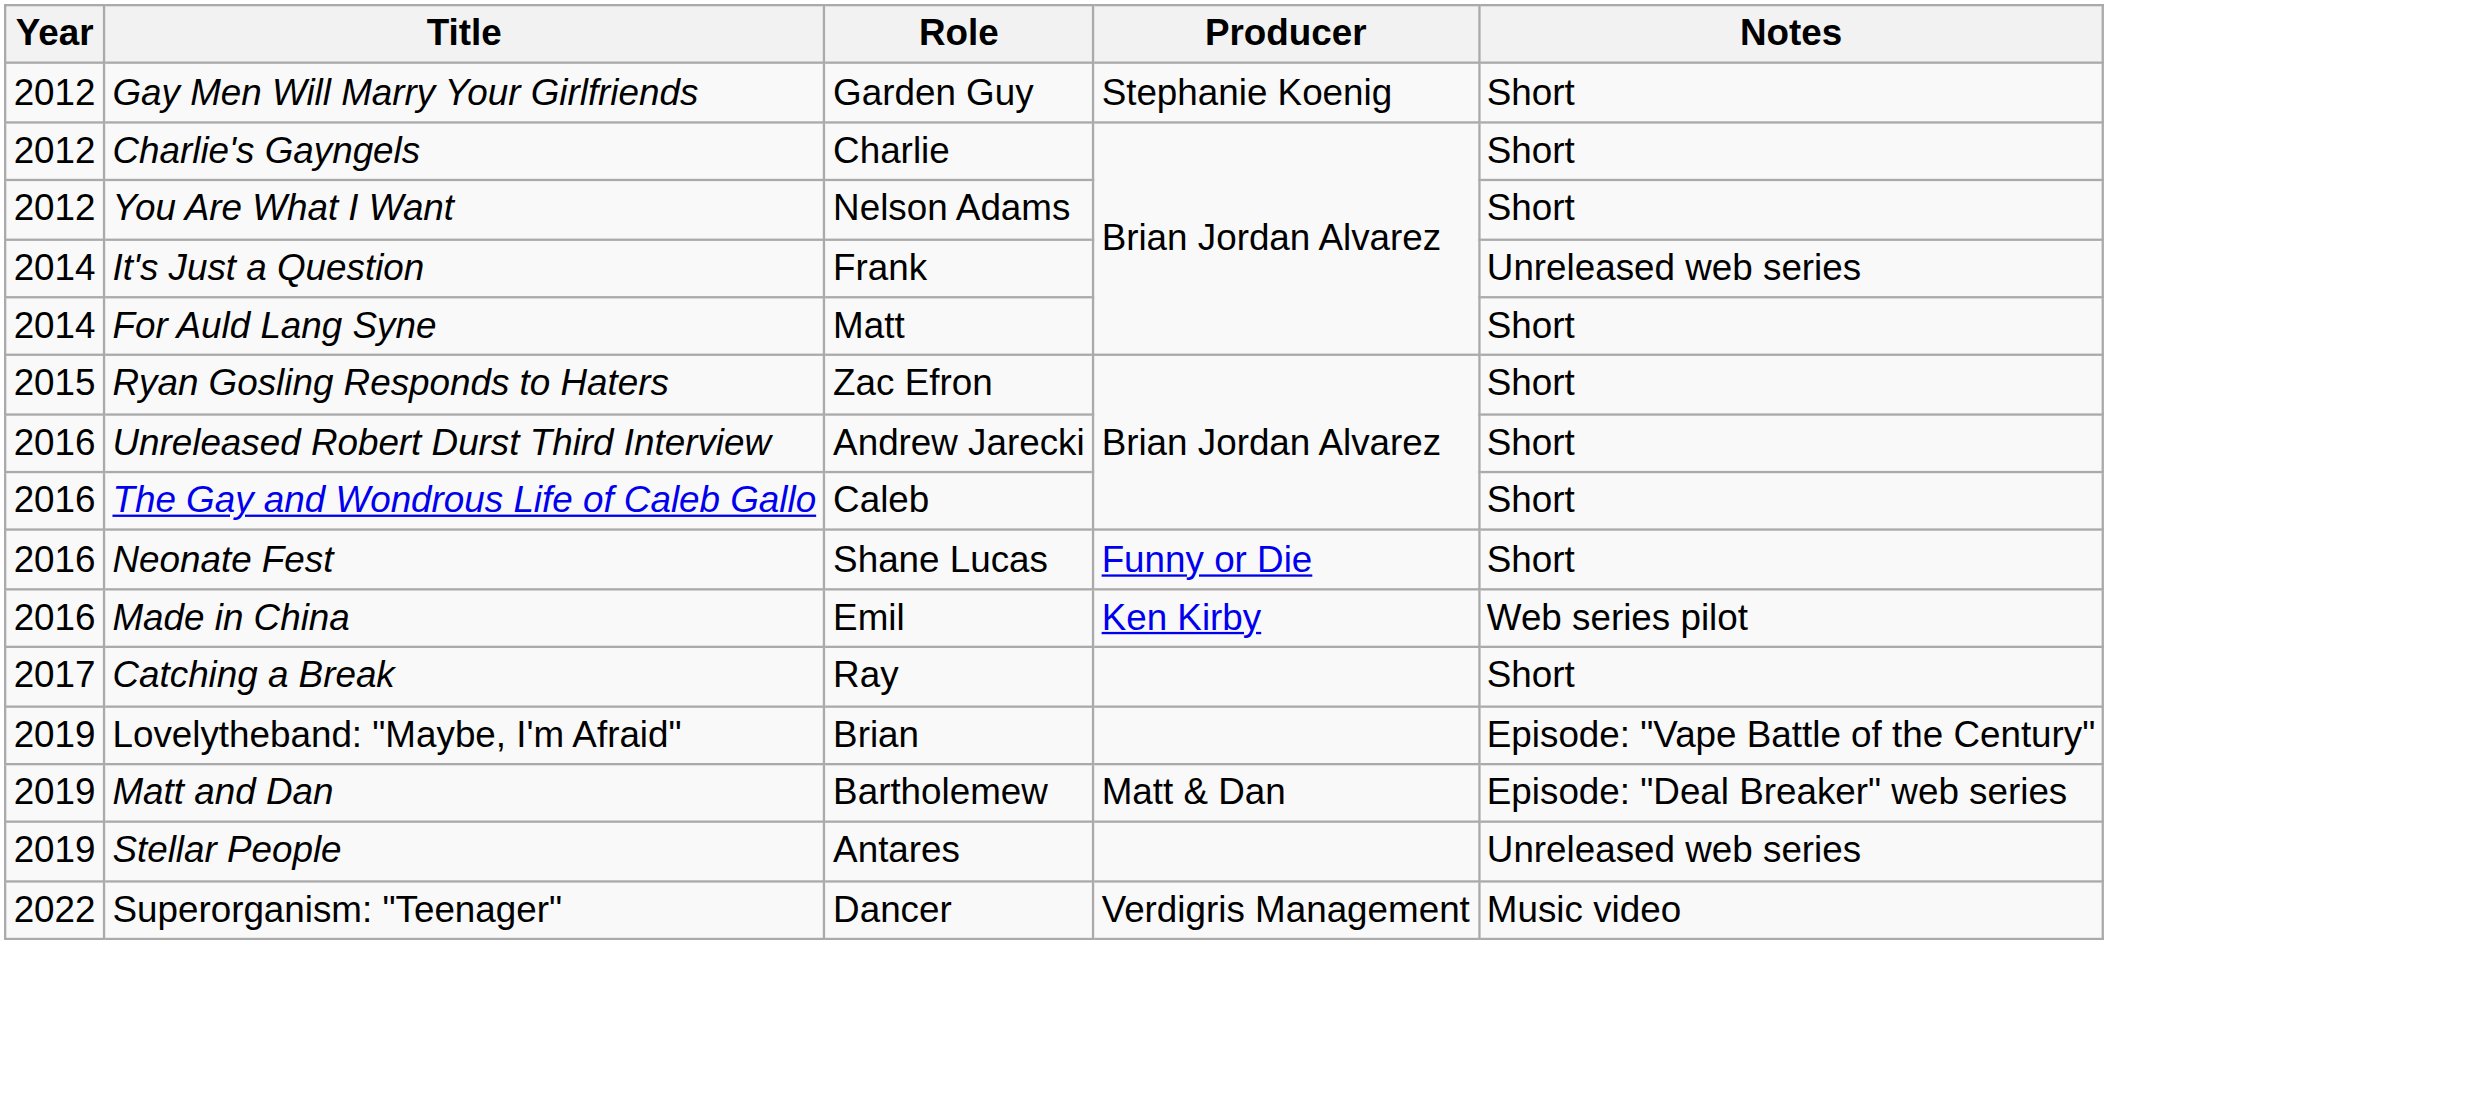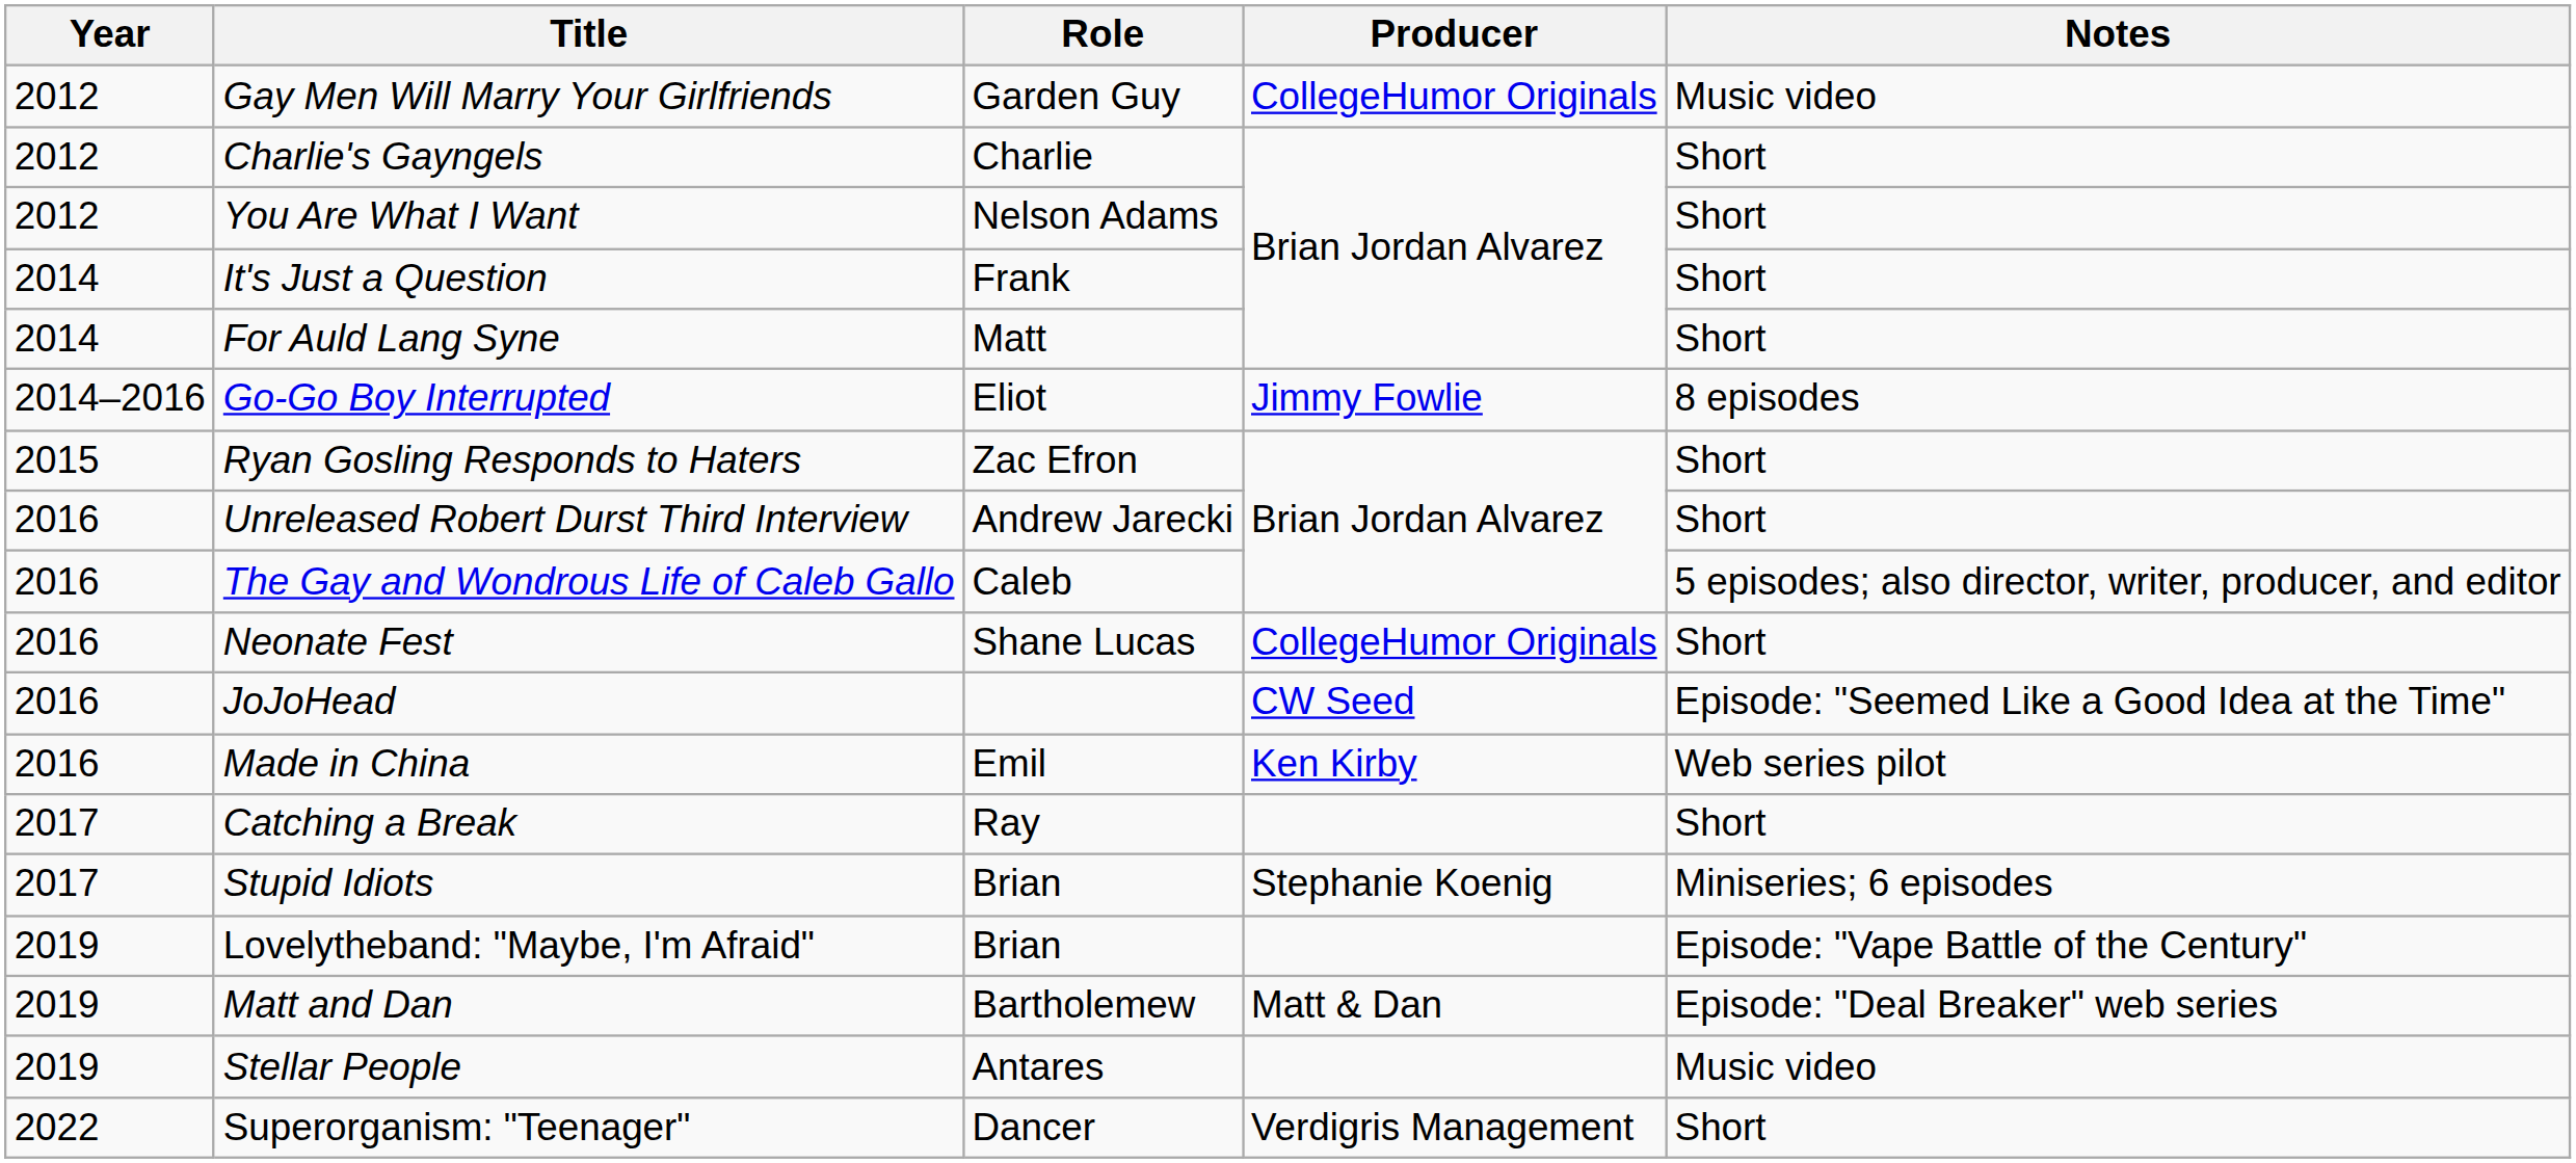Gay Men Will Marry Your Girlfriends | Producer: Stephanie Koenig -> CollegeHumor Originals
Gay Men Will Marry Your Girlfriends | Notes: Short -> Music video
It's Just a Question | Notes: Unreleased web series -> Short
+ row: 2014–2016 | Go-Go Boy Interrupted | Eliot | Jimmy Fowlie | 8 episodes
The Gay and Wondrous Life of Caleb Gallo | Notes: Short -> 5 episodes; also director, writer, producer, and editor
Neonate Fest | Producer: Funny or Die -> CollegeHumor Originals
+ row: 2016 | JoJoHead | CW Seed | Episode: "Seemed Like a Good Idea at the Time"
+ row: 2017 | Stupid Idiots | Brian | Stephanie Koenig | Miniseries; 6 episodes
Stellar People | Notes: Unreleased web series -> Music video
Superorganism: "Teenager" | Notes: Music video -> Short
